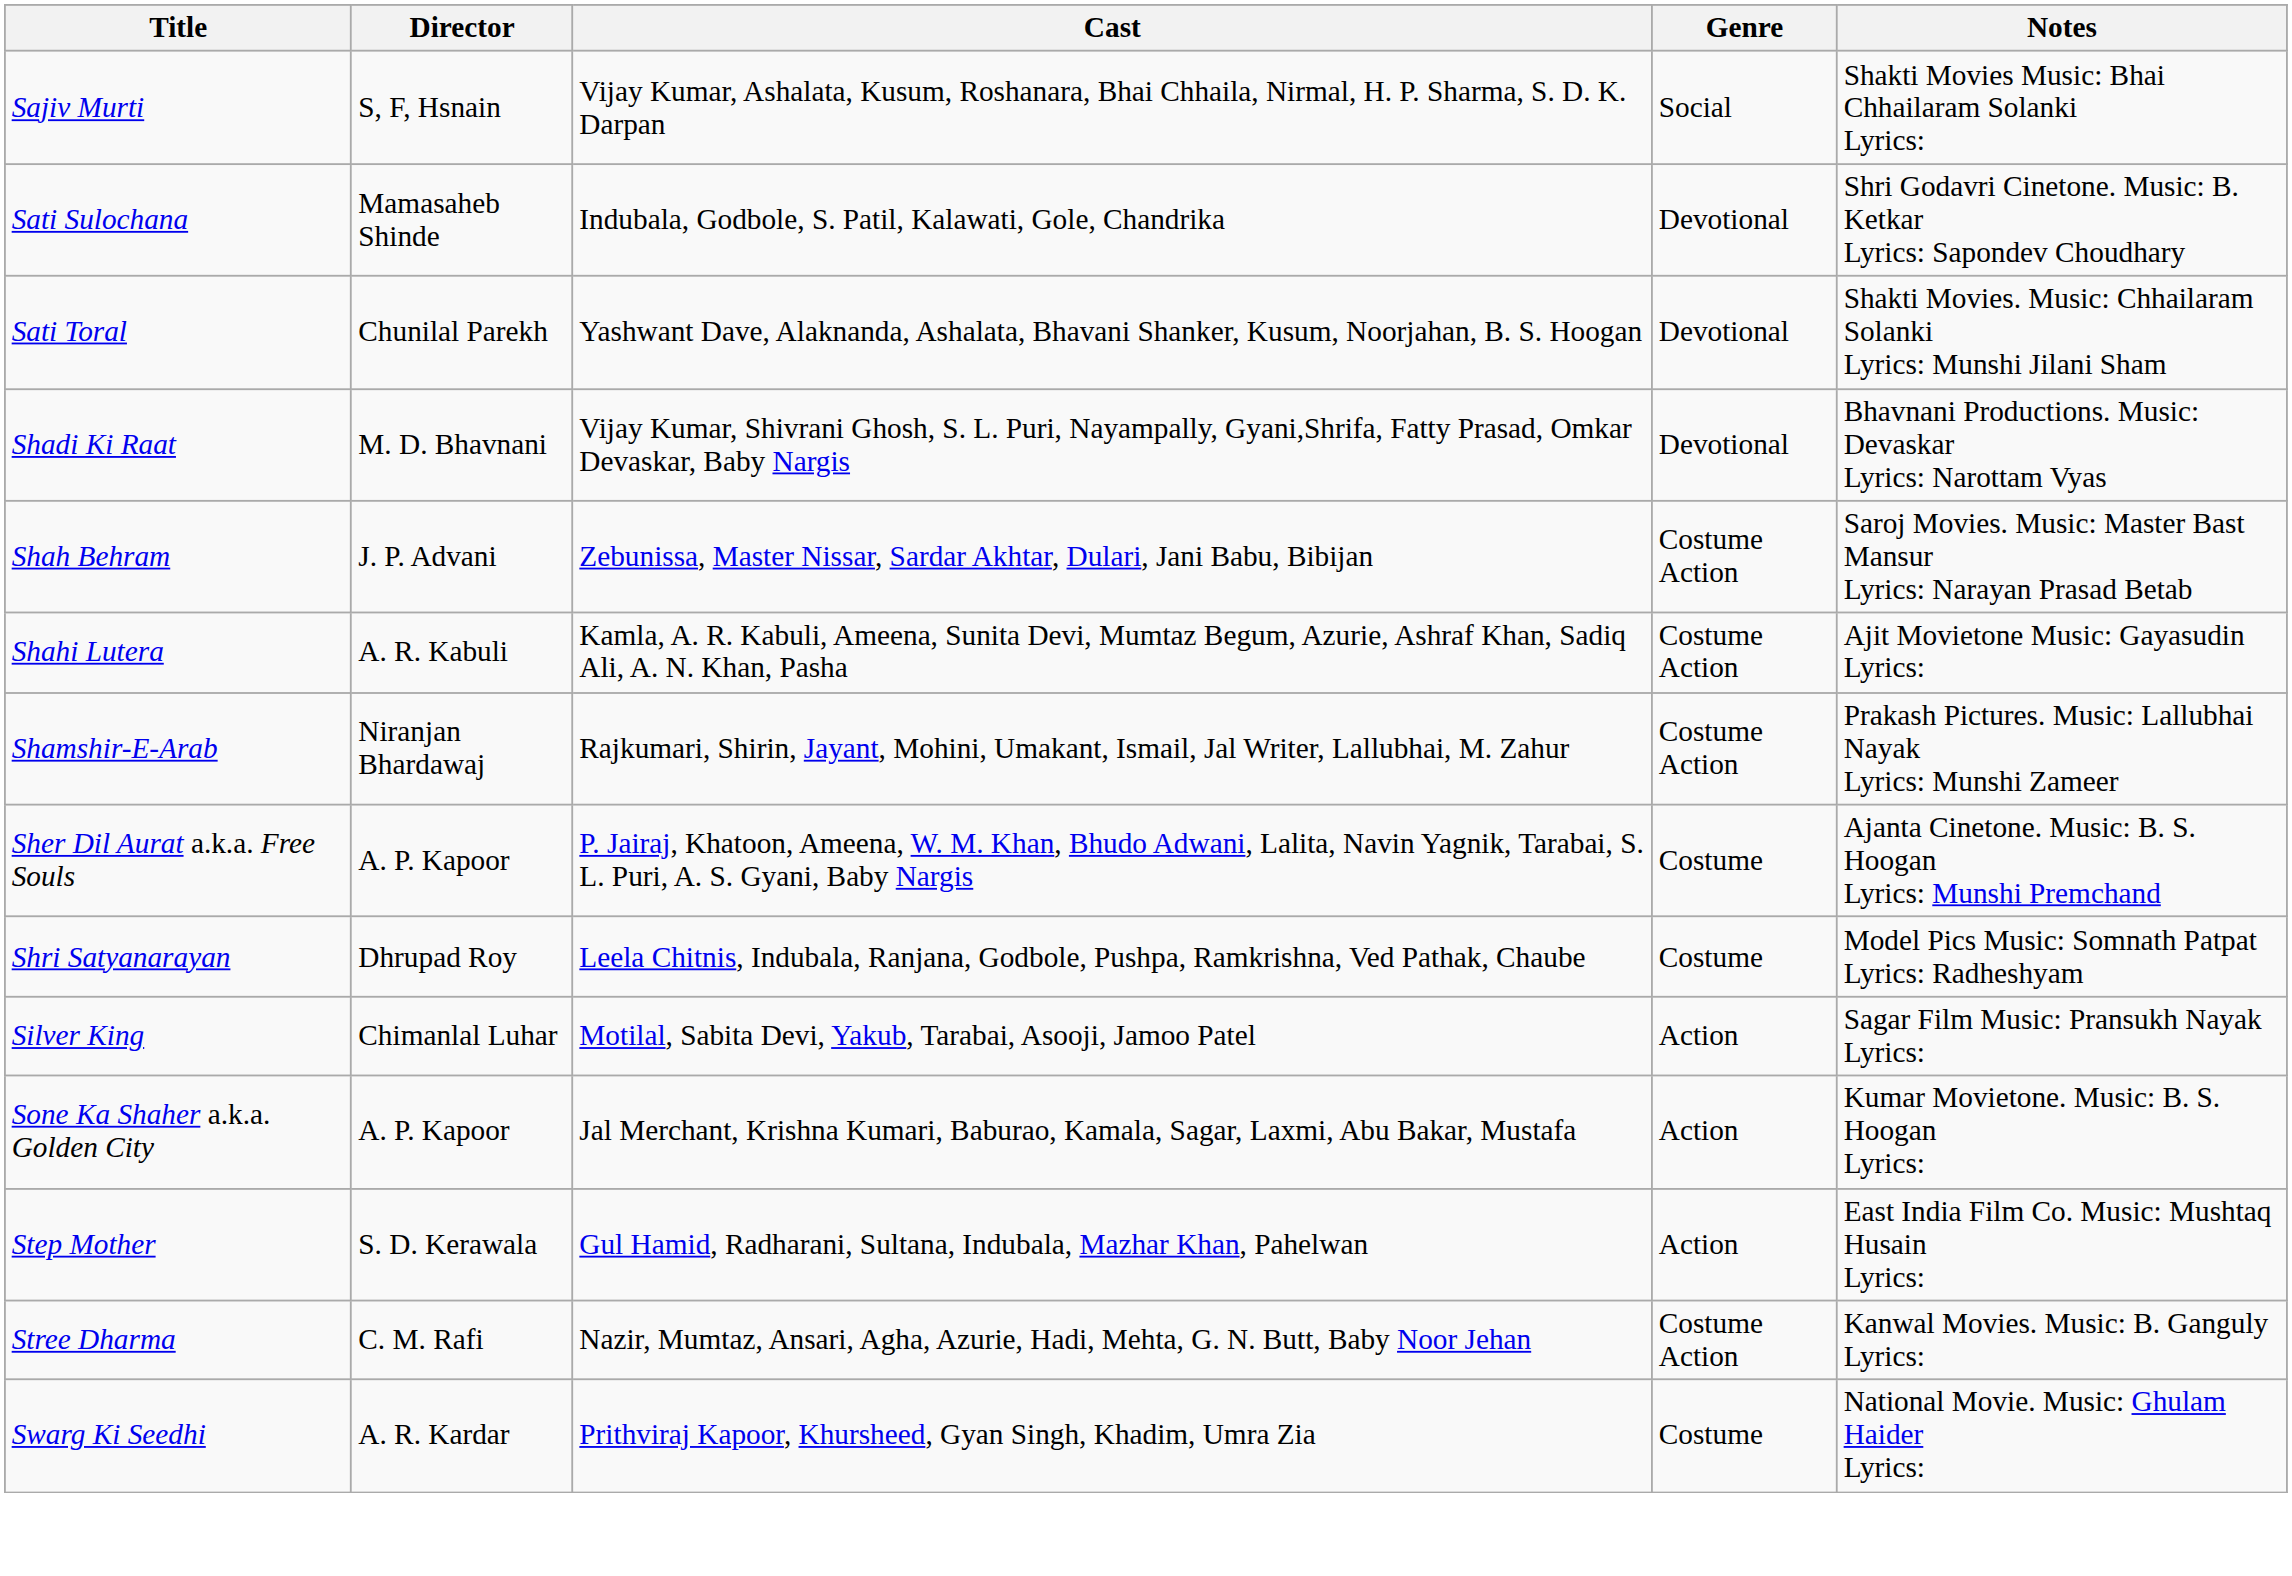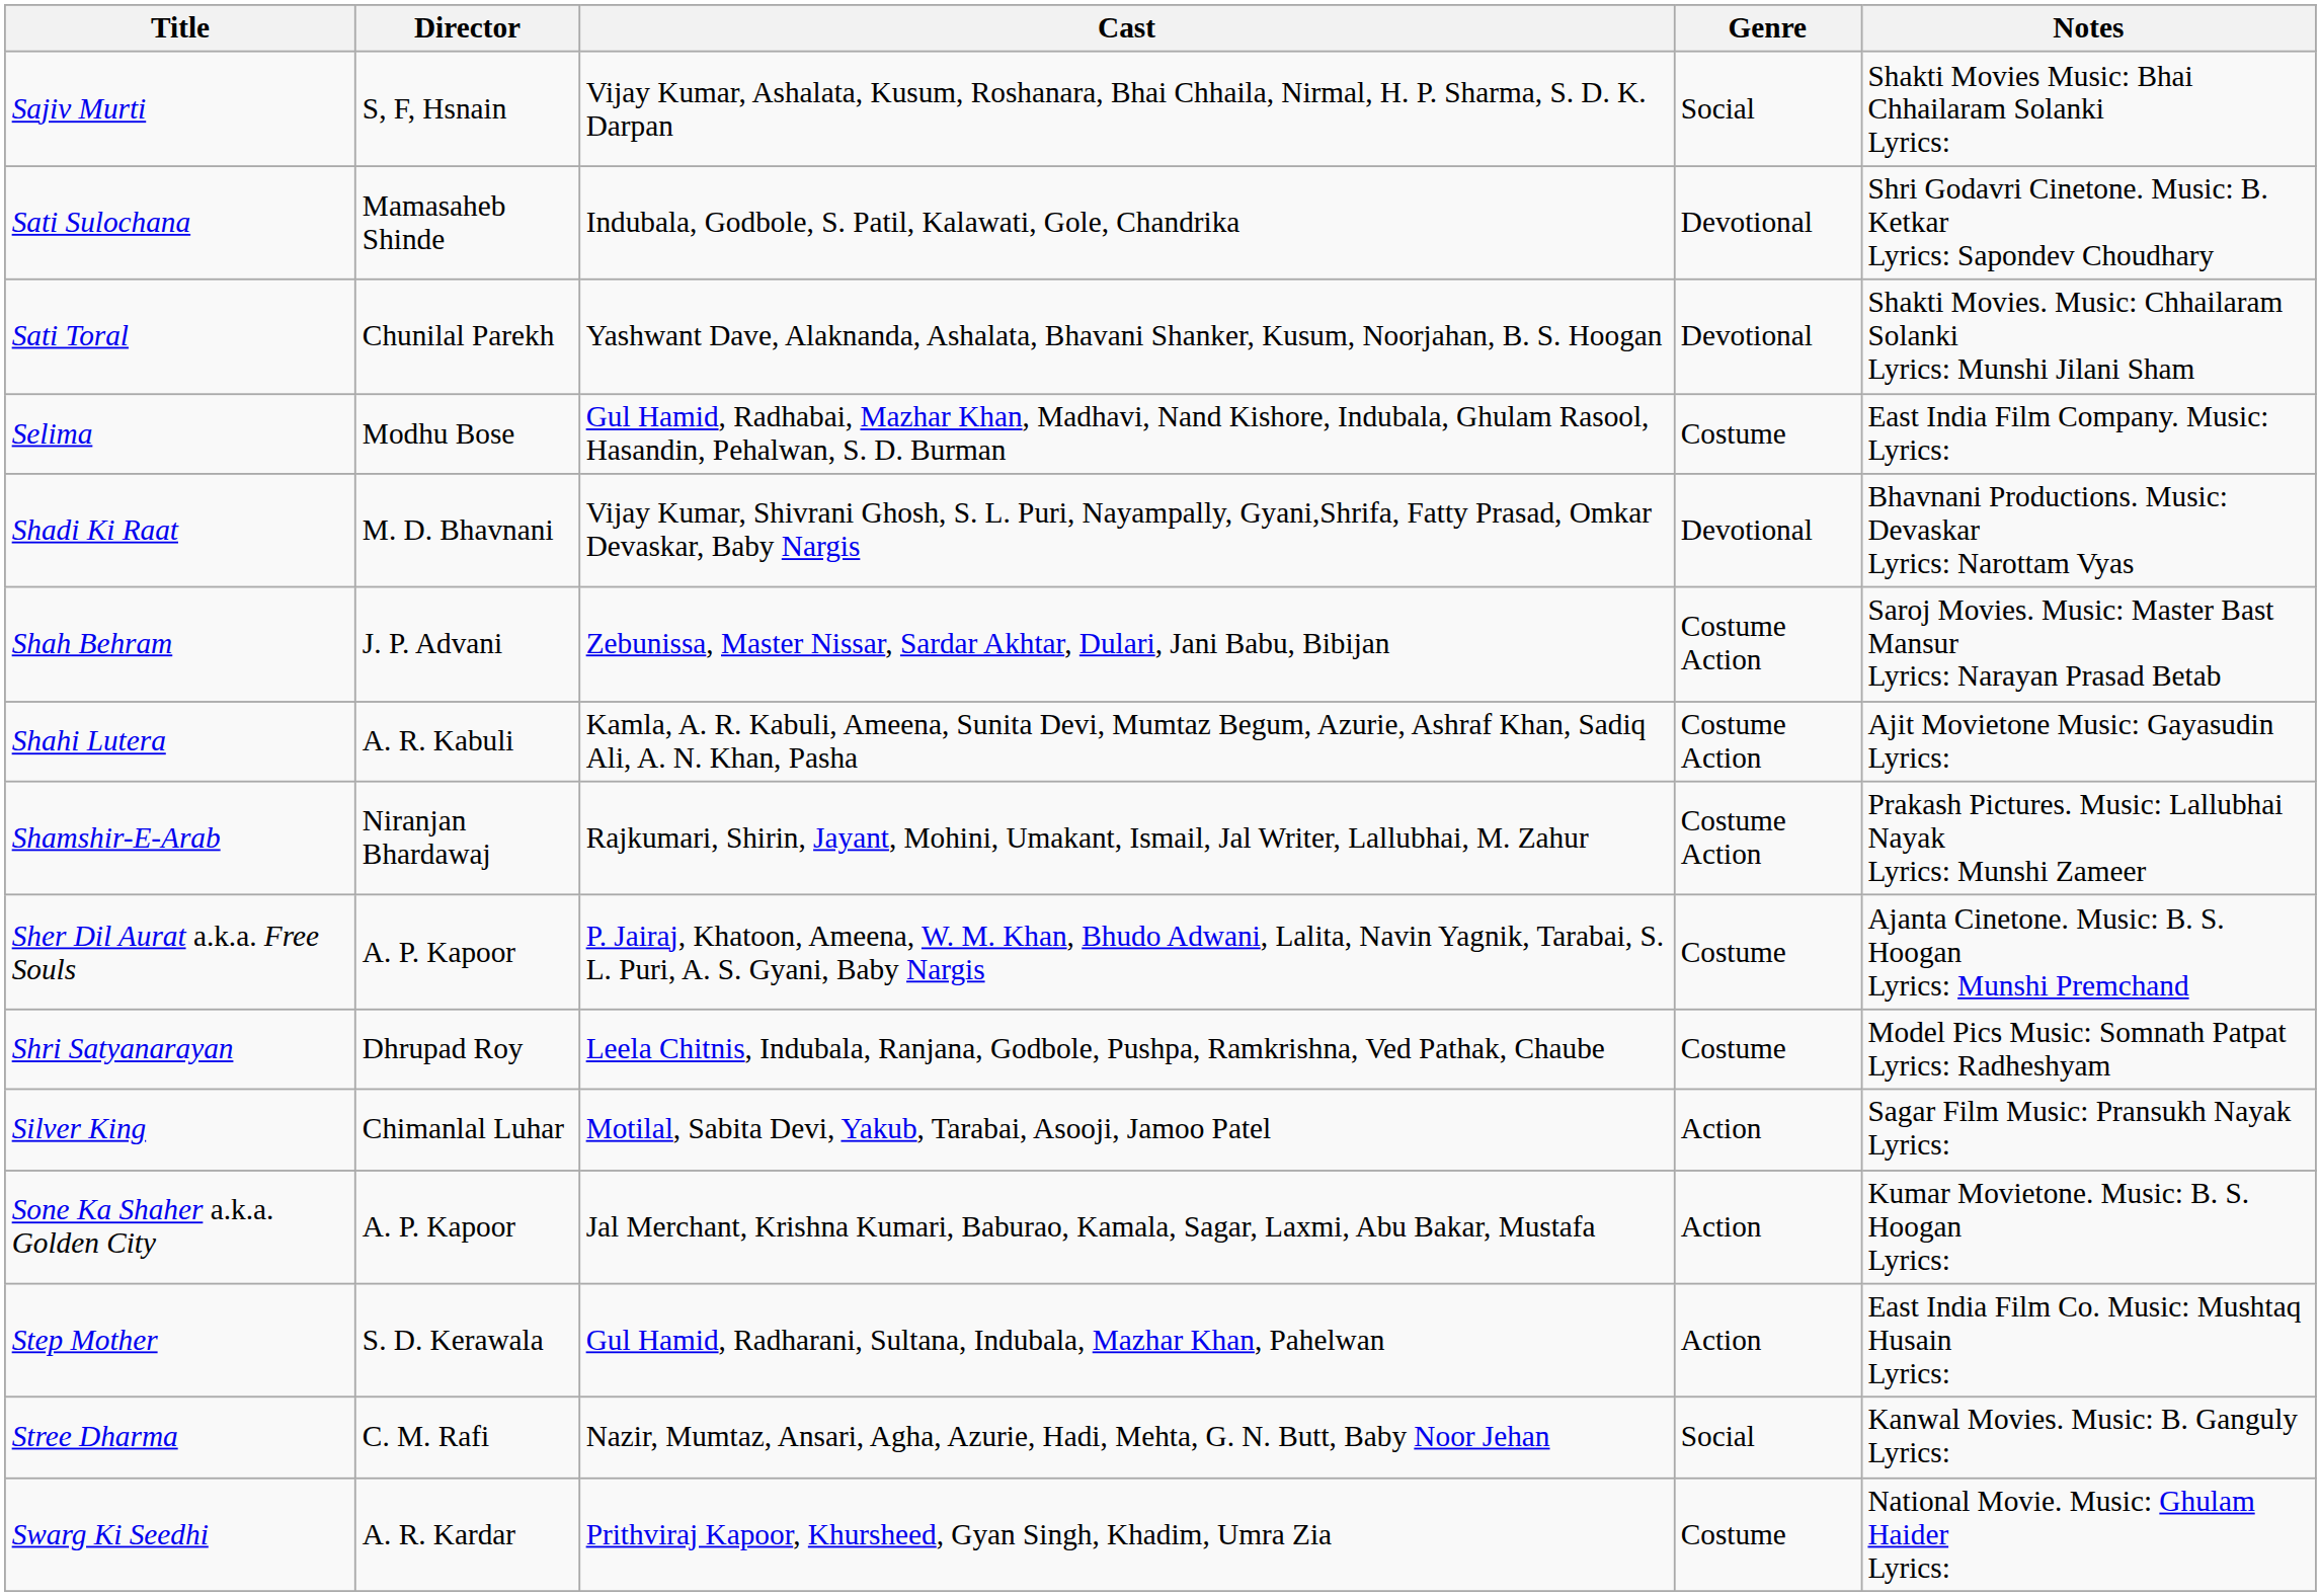+ row: Selima | Modhu Bose | Gul Hamid, Radhabai, Mazhar Khan, Madhavi, Nand Kishore, Indubala, Ghulam Rasool, Hasandin, Pehalwan, S. D. Burman | Costume | East India Film Company. Music: Lyrics:
Stree Dharma | Genre: Costume Action -> Social
